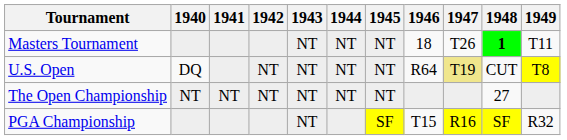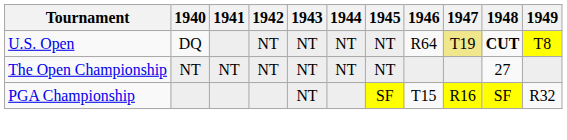- row: Masters Tournament | NT | NT | NT | 18 | T26 | 1 | T11
U.S. Open | 1948: normal -> bold
